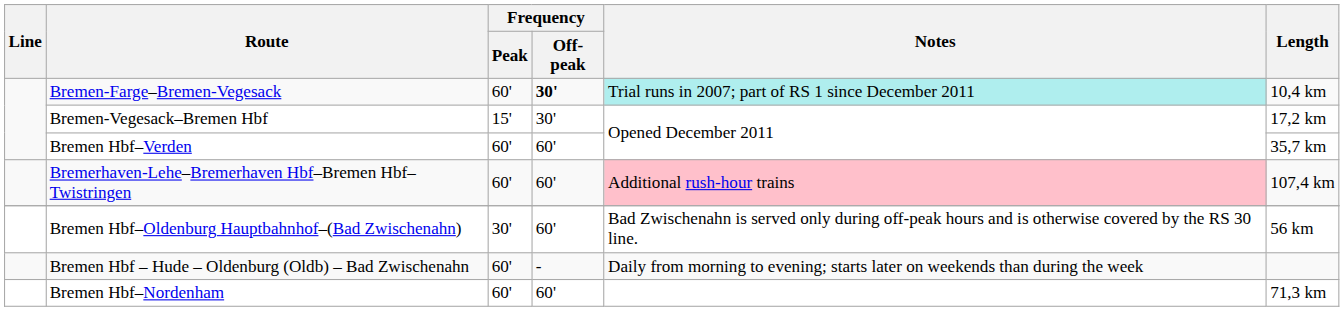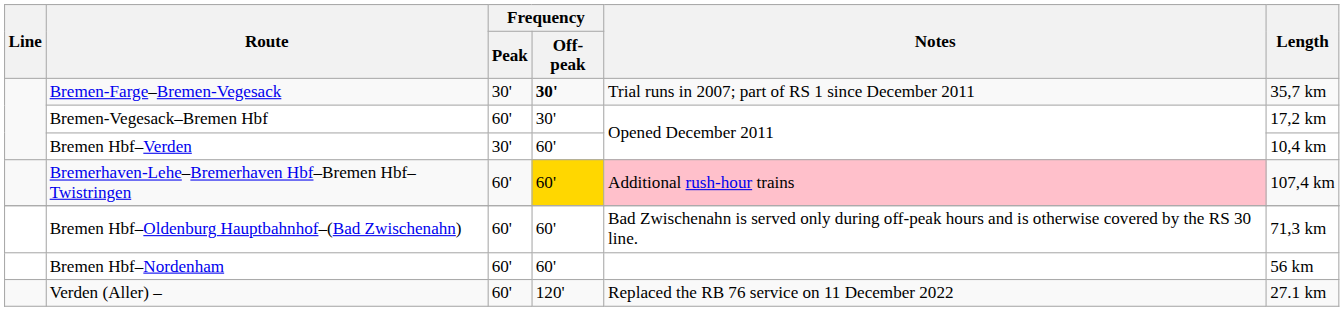Bremen-Farge–Bremen-Vegesack | Frequency / Peak: 60' -> 30'
Bremen-Farge–Bremen-Vegesack | Notes: paleturquoise background -> no background
Bremen-Farge–Bremen-Vegesack | Length: 10,4 km -> 35,7 km
Bremen-Vegesack–Bremen Hbf | Frequency / Peak: 15' -> 60'
Bremen Hbf–Verden | Frequency / Peak: 60' -> 30'
Bremen Hbf–Verden | Length: 35,7 km -> 10,4 km
Bremerhaven-Lehe–Bremerhaven Hbf–Bremen Hbf–Twistringen | Frequency / Off-peak: no background -> gold background
Bremen Hbf–Oldenburg Hauptbahnhof–(Bad Zwischenahn) | Frequency / Peak: 30' -> 60'
Bremen Hbf–Oldenburg Hauptbahnhof–(Bad Zwischenahn) | Length: 56 km -> 71,3 km
- row: Bremen Hbf – Hude – Oldenburg (Oldb) – Bad Zwischenahn | 60' | - | Daily from morning to evening; starts later on weekends than during the week
Bremen Hbf–Nordenham | Length: 71,3 km -> 56 km
+ row: Verden (Aller) – | 60' | 120' | Replaced the RB 76 service on 11 December 2022 | 27.1 km
